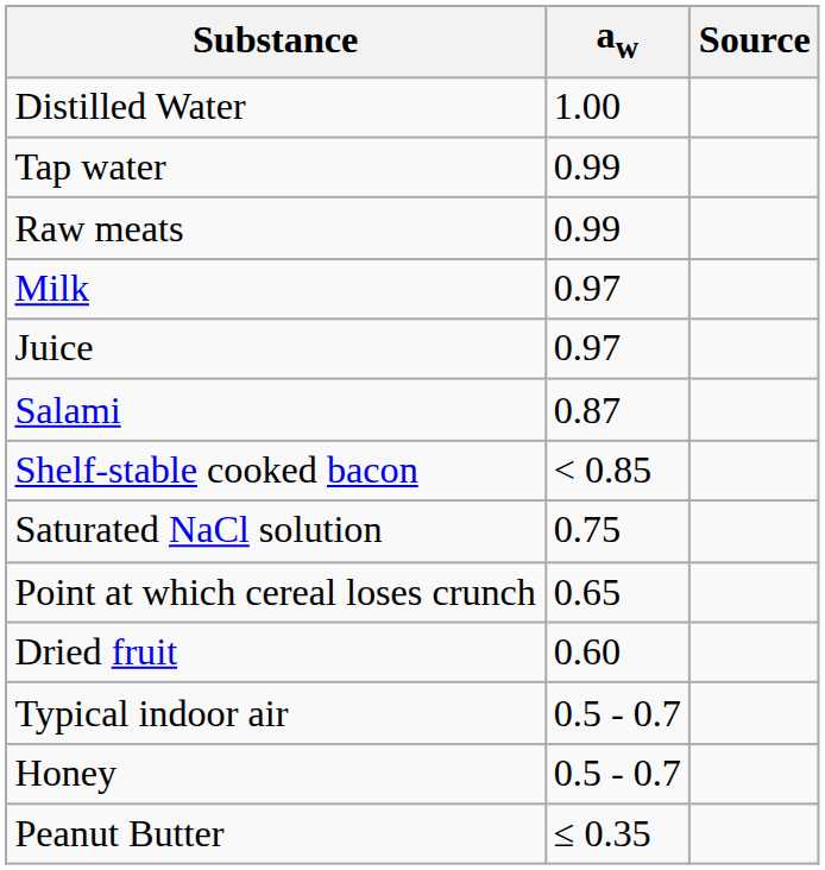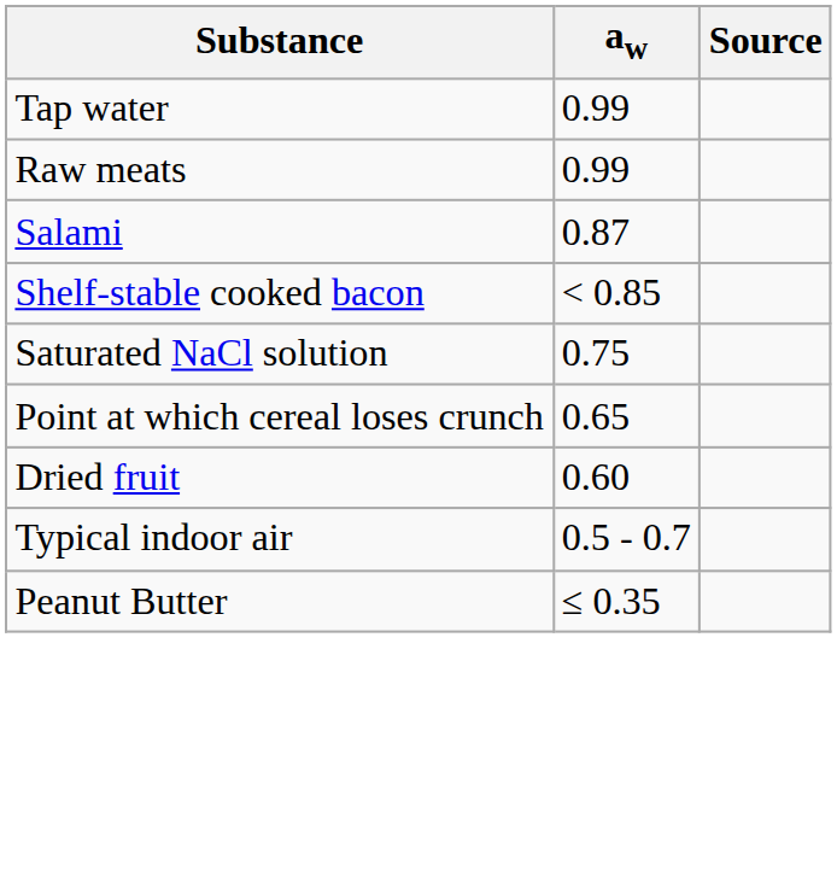- row: Distilled Water | 1.00
- row: Milk | 0.97
- row: Juice | 0.97
- row: Honey | 0.5 - 0.7
